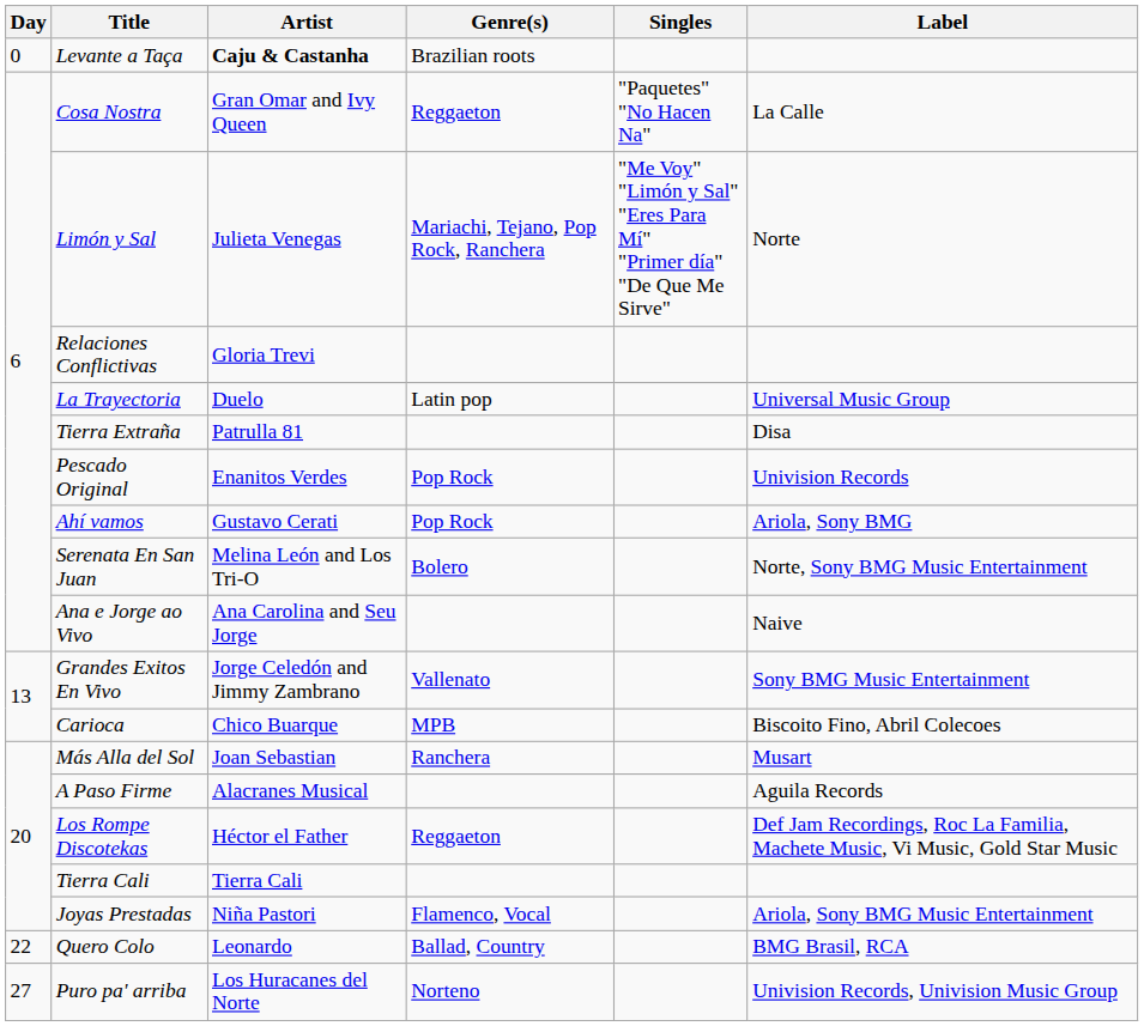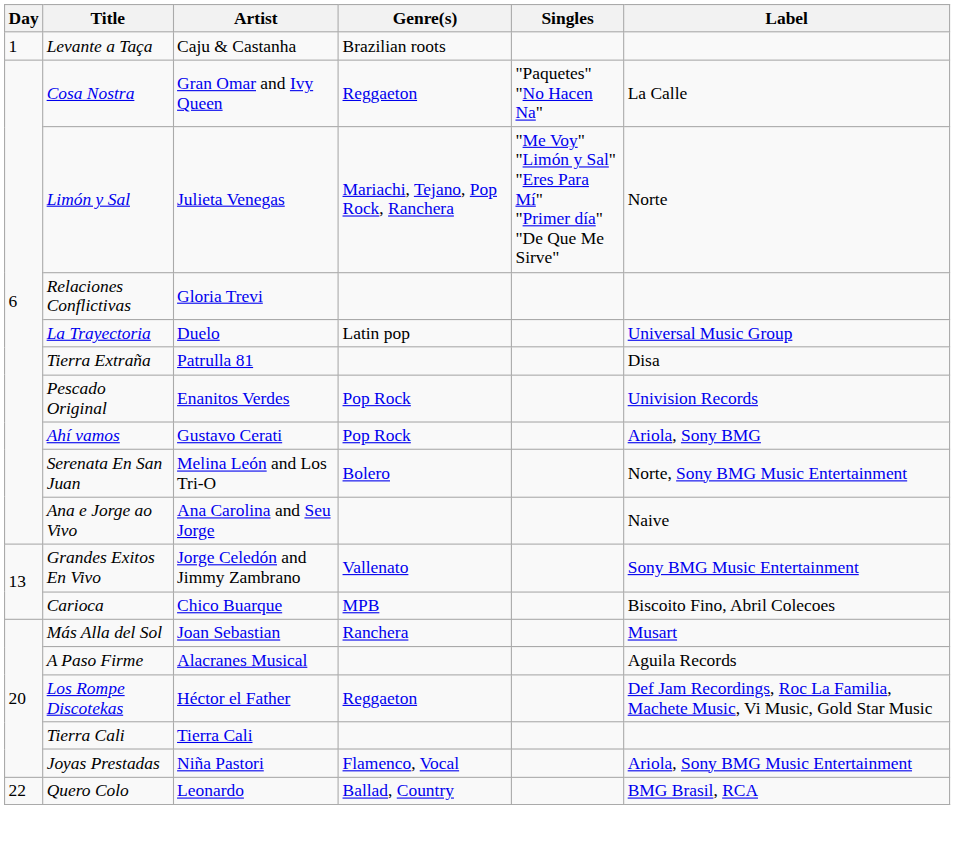Levante a Taça | Day: 0 -> 1
Levante a Taça | Artist: bold -> normal
- row: 27 | Puro pa' arriba | Los Huracanes del Norte | Norteno | Univision Records, Univision Music Group
